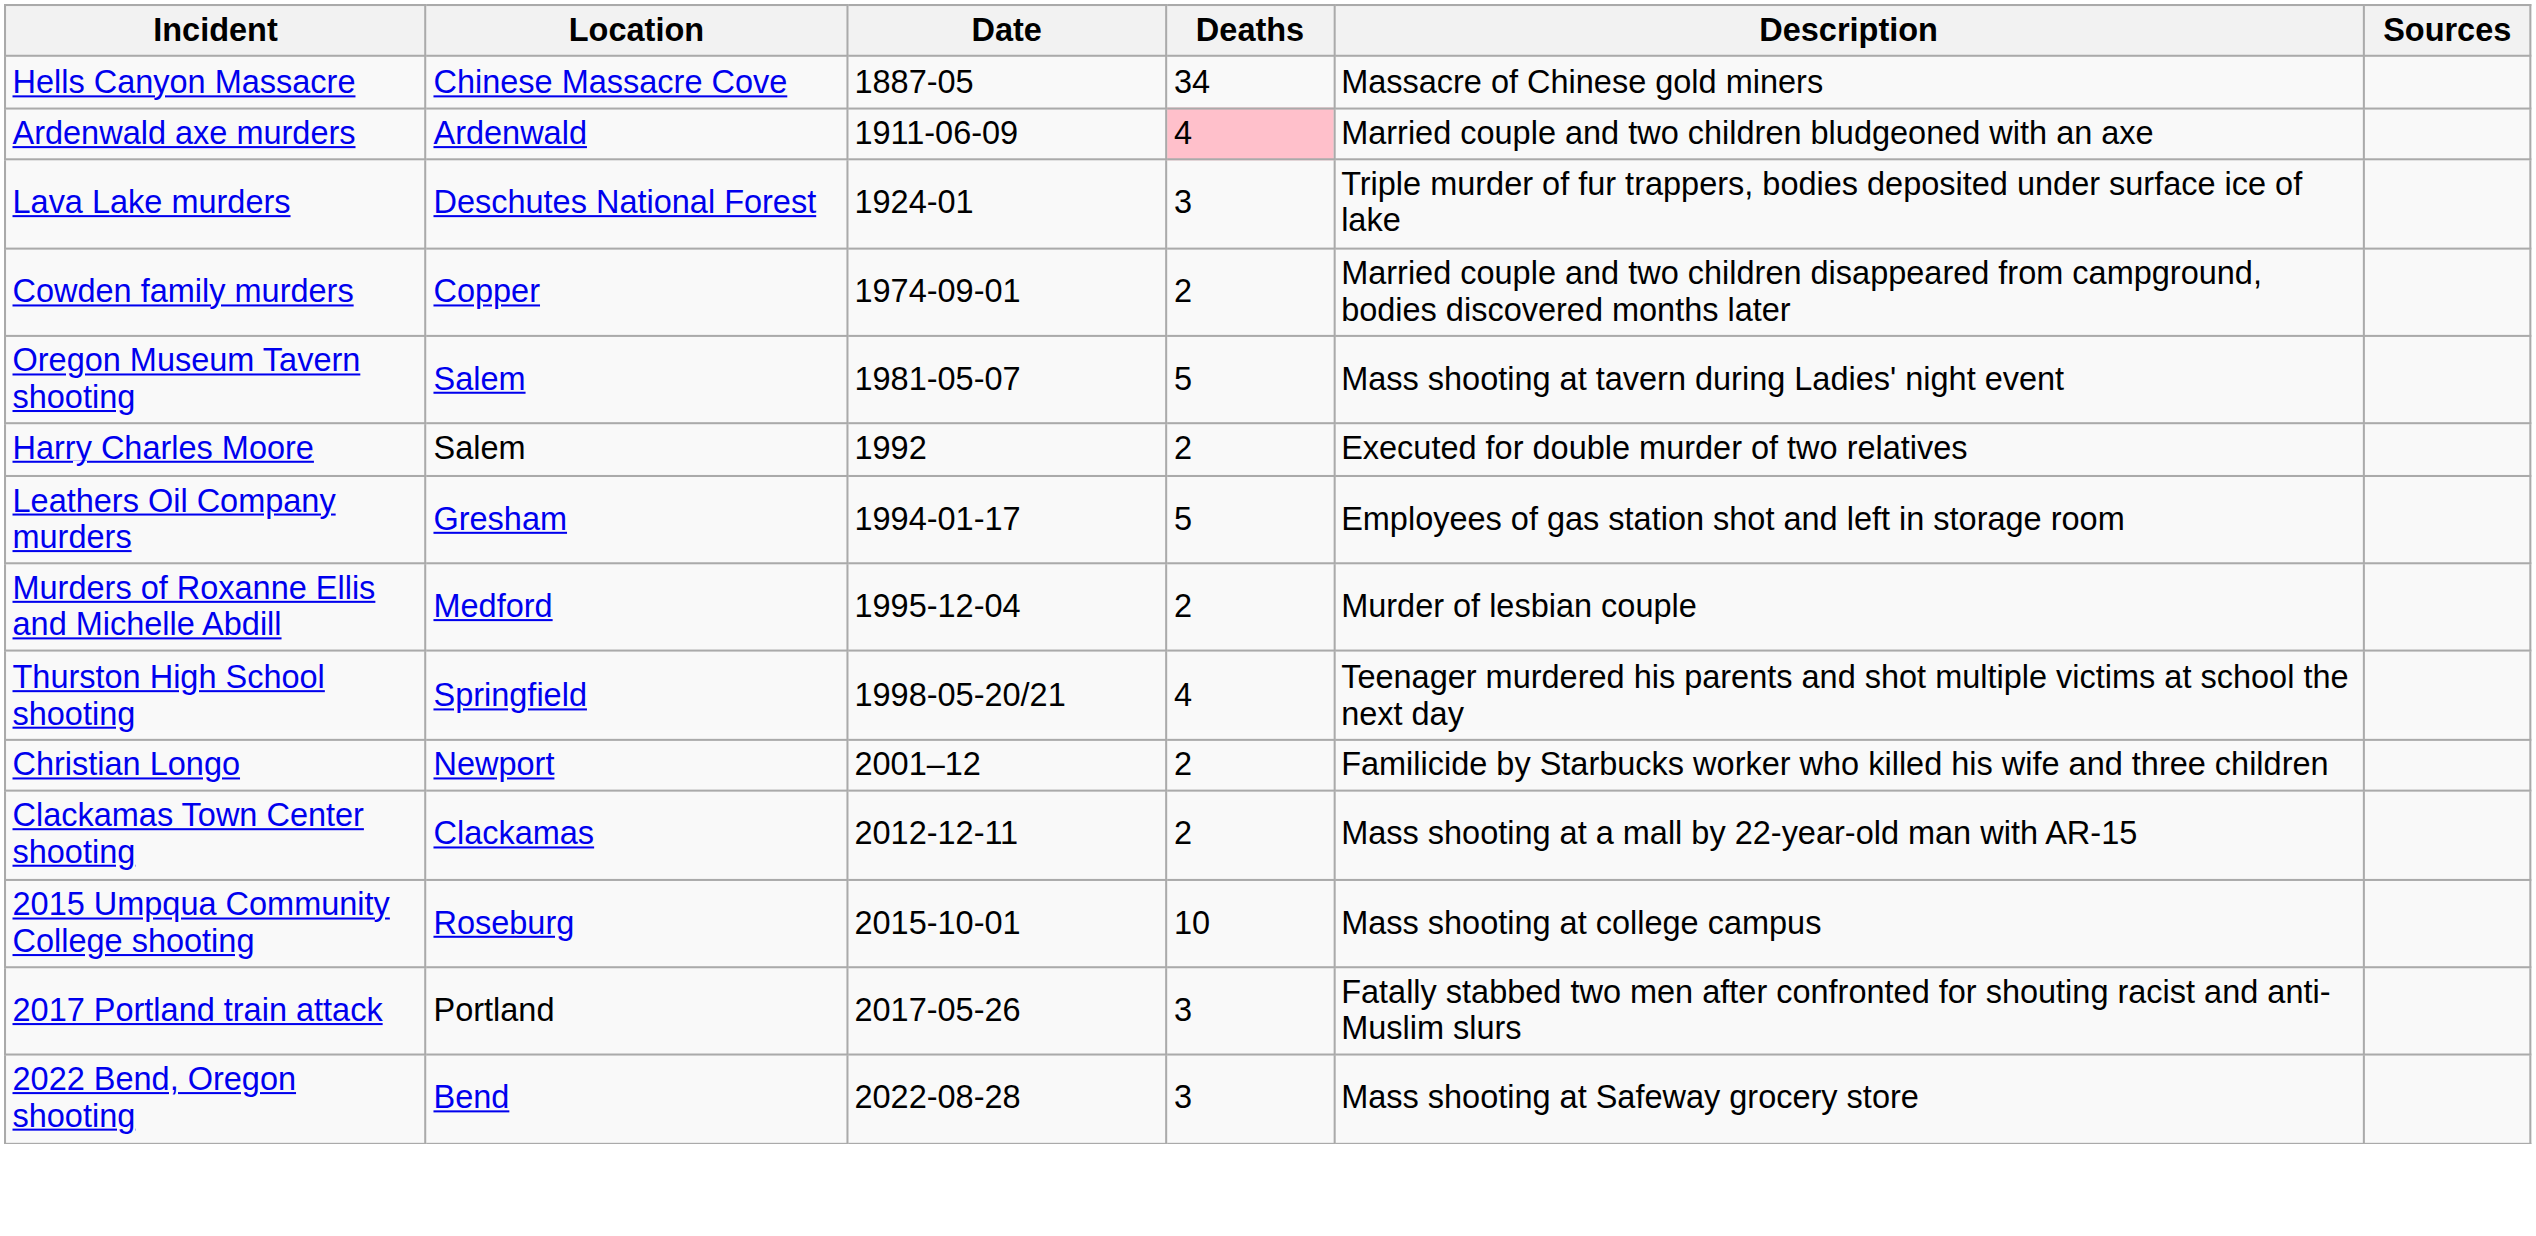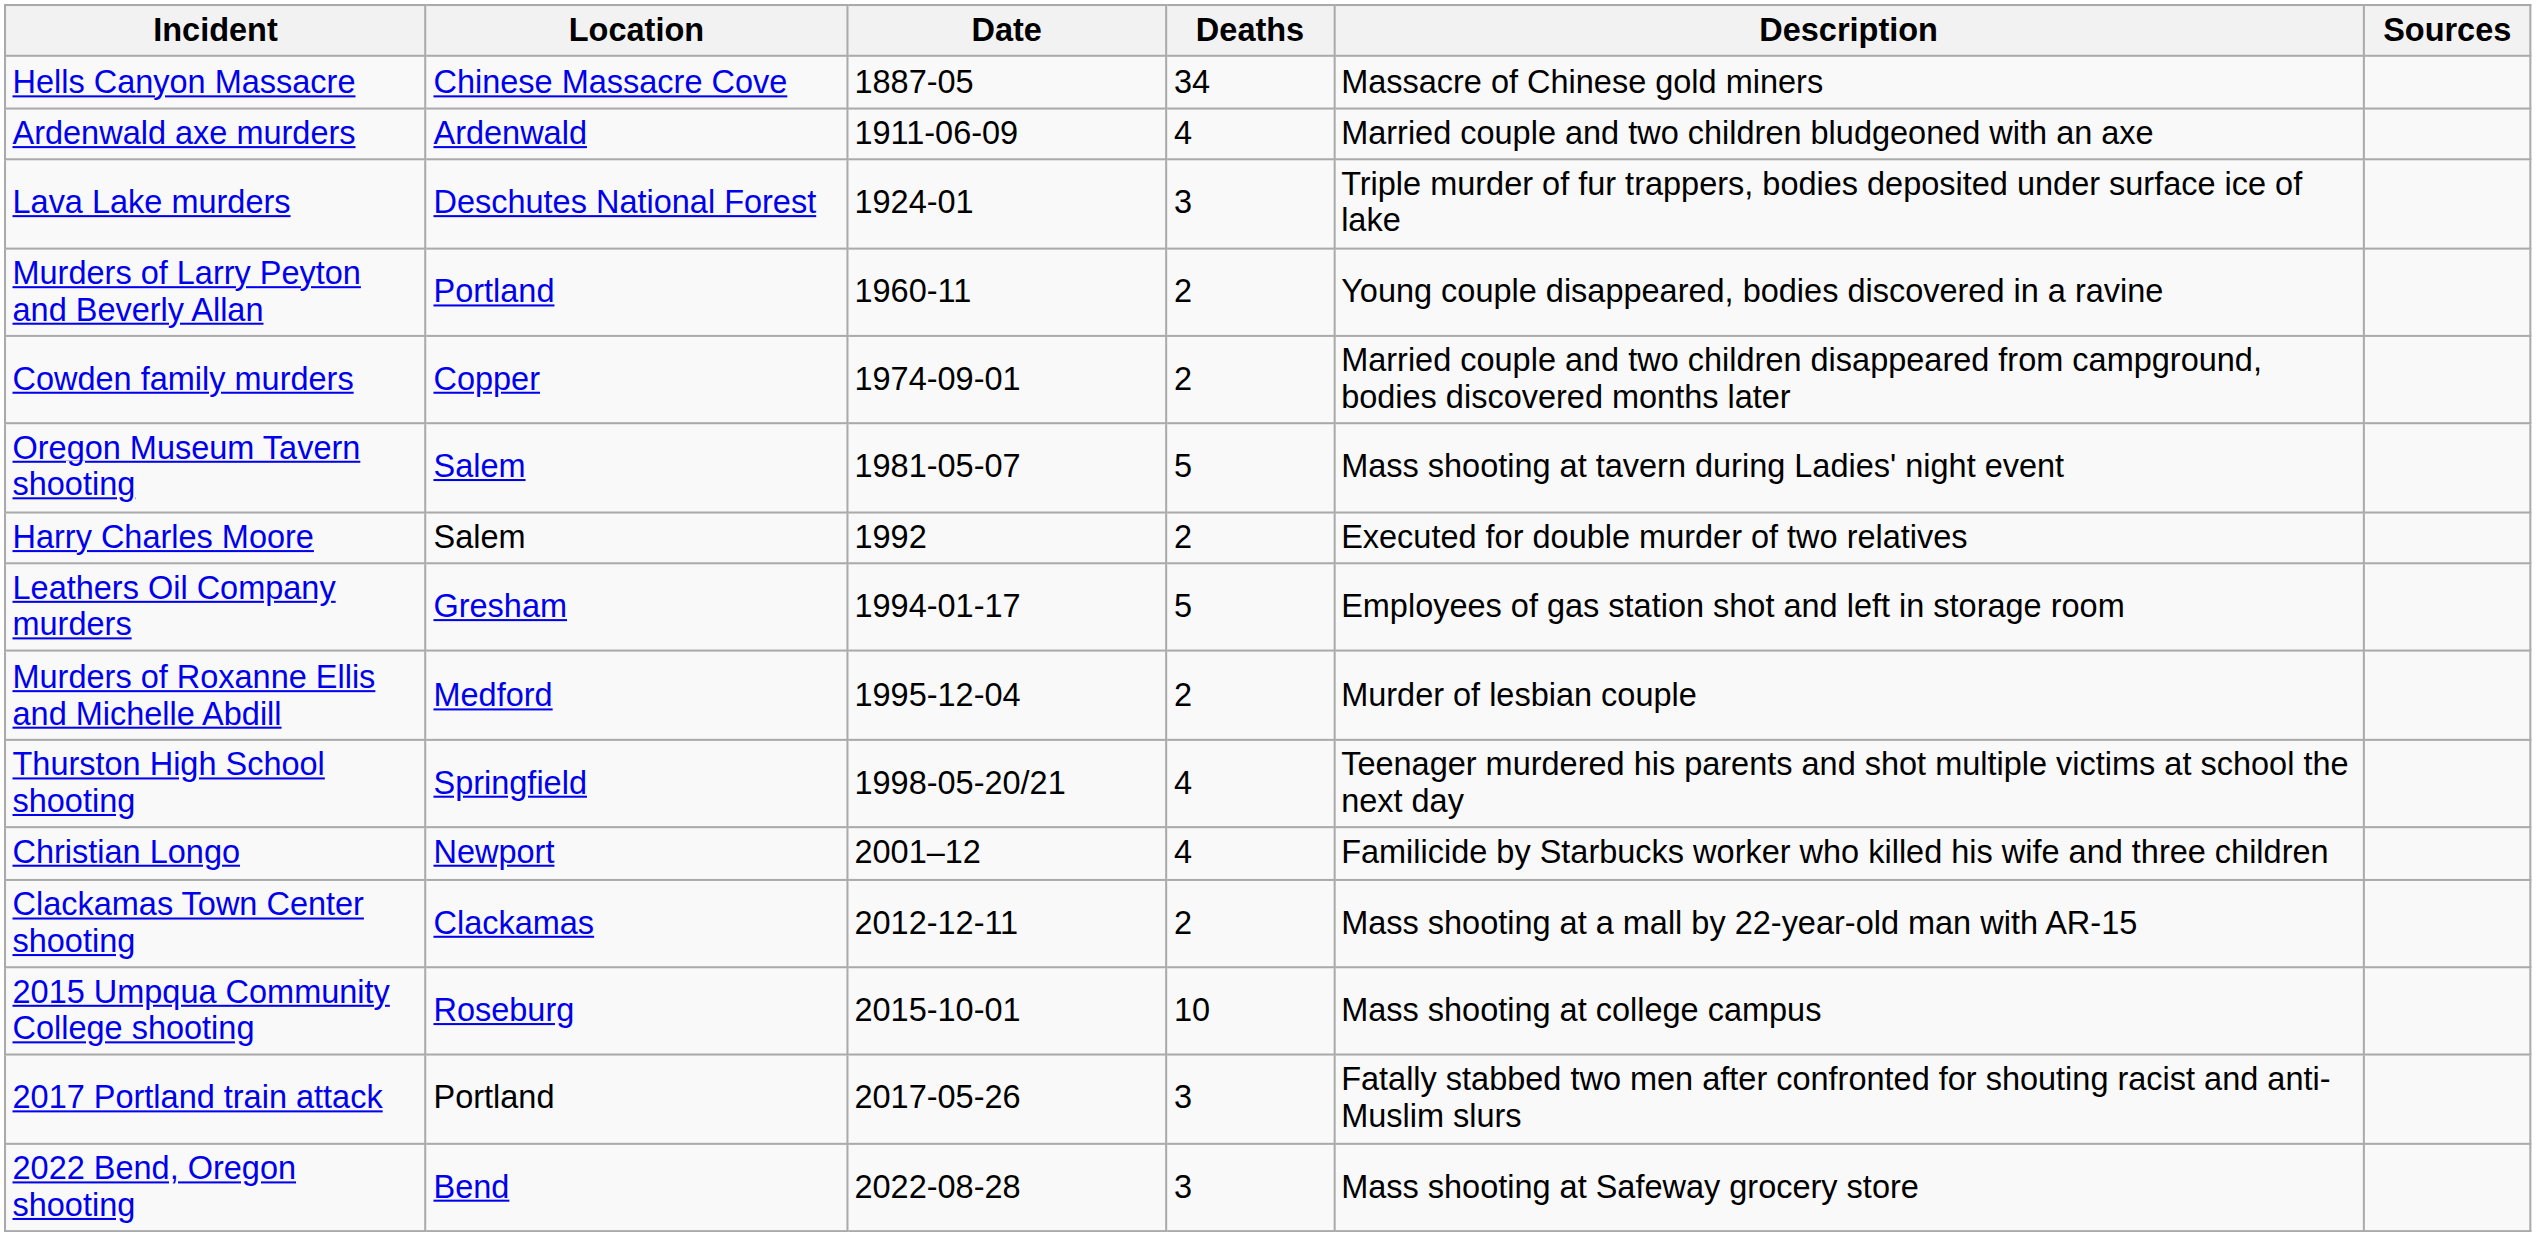Ardenwald axe murders | Deaths: pink background -> no background
+ row: Murders of Larry Peyton and Beverly Allan | Portland | 1960-11 | 2 | Young couple disappeared, bodies discovered in a ravine
Christian Longo | Deaths: 2 -> 4
